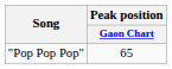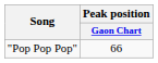"Pop Pop Pop" | Peak position / Gaon Chart: 65 -> 66
